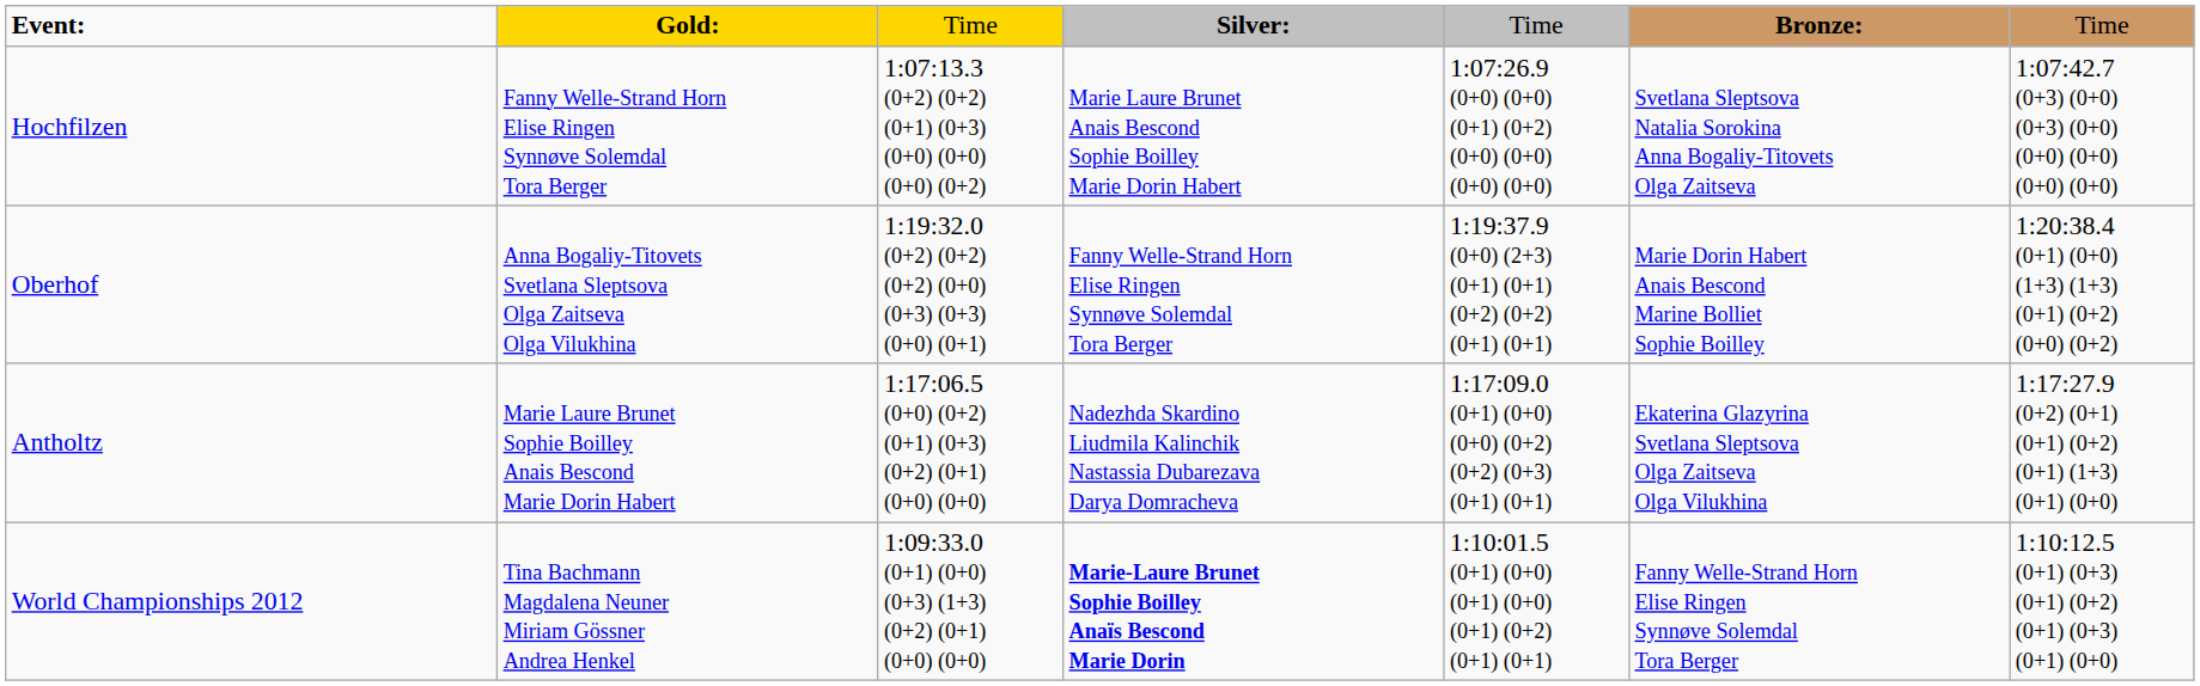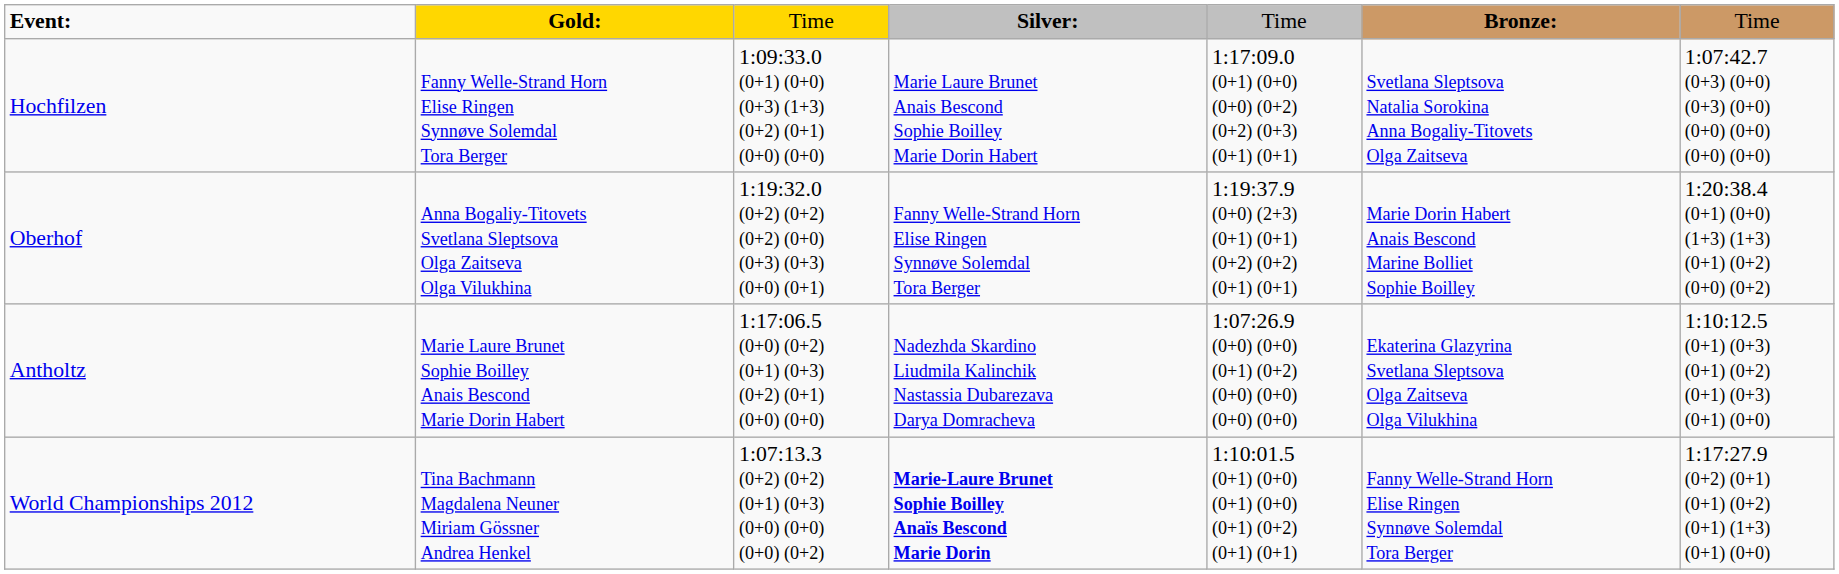Hochfilzen | column 3: 1:07:13.3 (0+2) (0+2) (0+1) (0+3) (0+0) (0+0) (0+0) (0+2) -> 1:09:33.0 (0+1) (0+0) (0+3) (1+3) (0+2) (0+1) (0+0) (0+0)
Hochfilzen | column 5: 1:07:26.9 (0+0) (0+0) (0+1) (0+2) (0+0) (0+0) (0+0) (0+0) -> 1:17:09.0 (0+1) (0+0) (0+0) (0+2) (0+2) (0+3) (0+1) (0+1)
Antholtz | column 5: 1:17:09.0 (0+1) (0+0) (0+0) (0+2) (0+2) (0+3) (0+1) (0+1) -> 1:07:26.9 (0+0) (0+0) (0+1) (0+2) (0+0) (0+0) (0+0) (0+0)
Antholtz | column 7: 1:17:27.9 (0+2) (0+1) (0+1) (0+2) (0+1) (1+3) (0+1) (0+0) -> 1:10:12.5 (0+1) (0+3) (0+1) (0+2) (0+1) (0+3) (0+1) (0+0)
World Championships 2012 | column 3: 1:09:33.0 (0+1) (0+0) (0+3) (1+3) (0+2) (0+1) (0+0) (0+0) -> 1:07:13.3 (0+2) (0+2) (0+1) (0+3) (0+0) (0+0) (0+0) (0+2)
World Championships 2012 | column 7: 1:10:12.5 (0+1) (0+3) (0+1) (0+2) (0+1) (0+3) (0+1) (0+0) -> 1:17:27.9 (0+2) (0+1) (0+1) (0+2) (0+1) (1+3) (0+1) (0+0)
